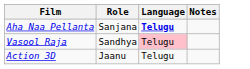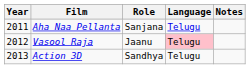+ column: Year | 2011 | 2012 | 2013
Aha Naa Pellanta | Language: bold -> normal
Vasool Raja | Role: Sandhya -> Jaanu
Action 3D | Role: Jaanu -> Sandhya
